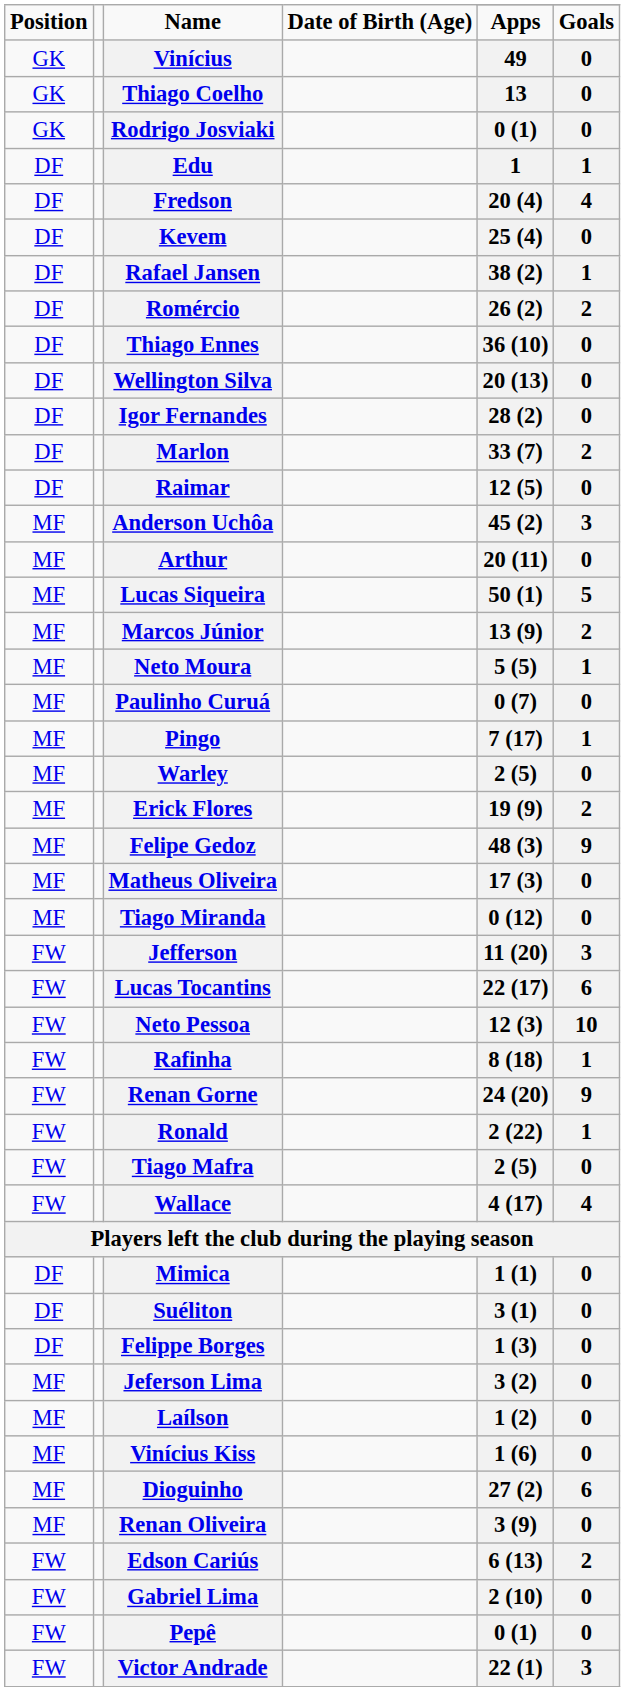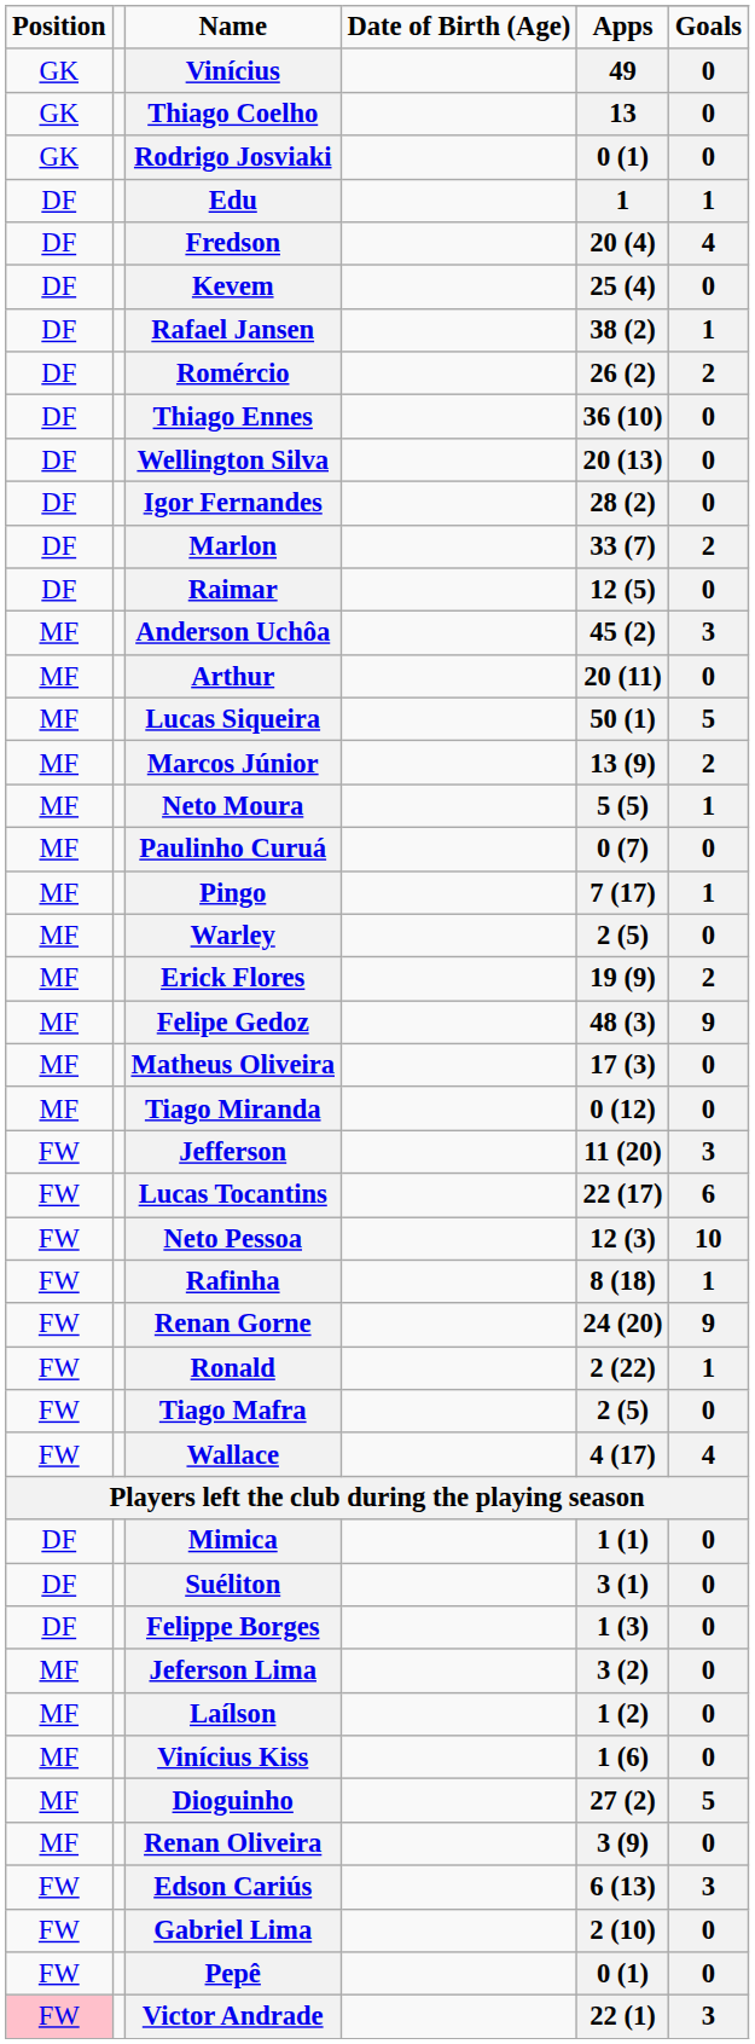Dioguinho | column 6: 6 -> 5
Edson Cariús | column 6: 2 -> 3
Victor Andrade | Position: no background -> pink background
